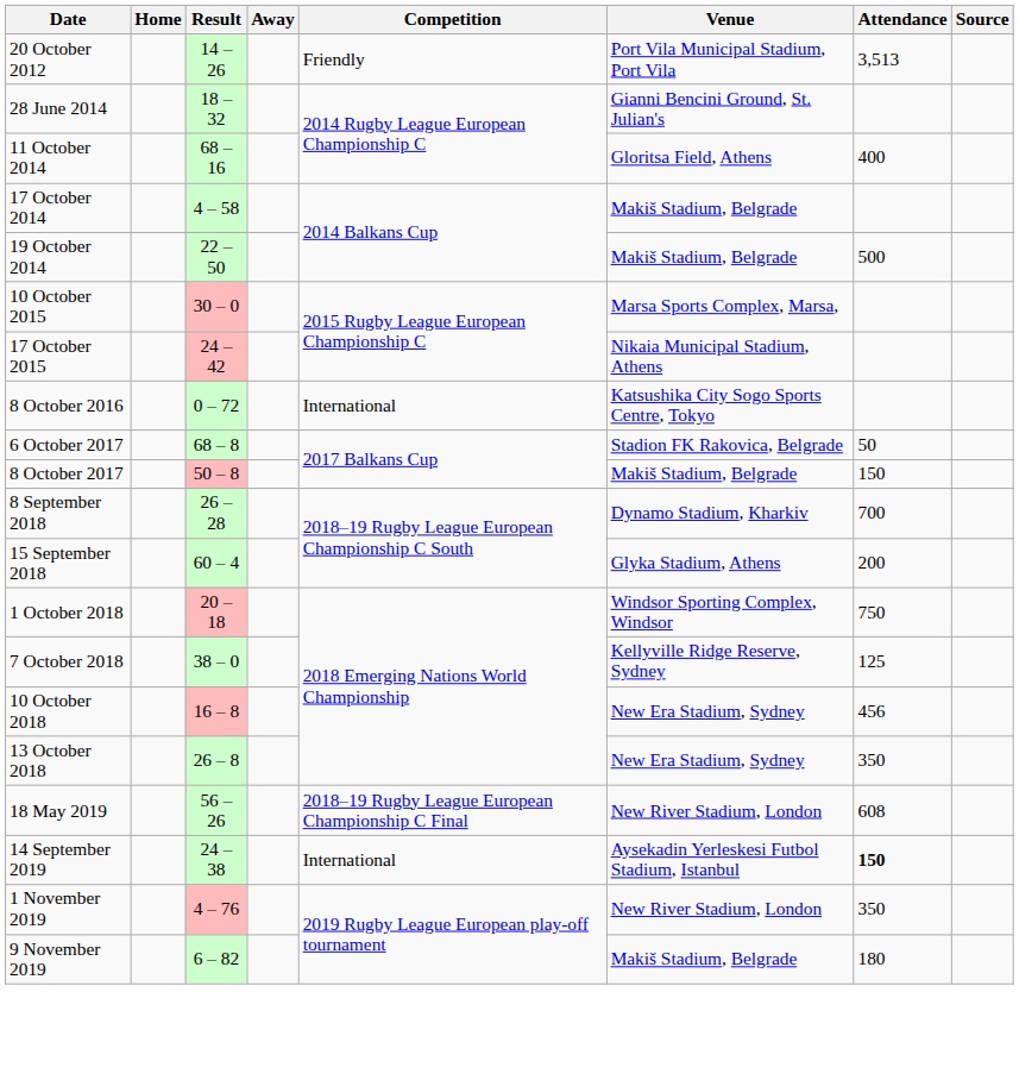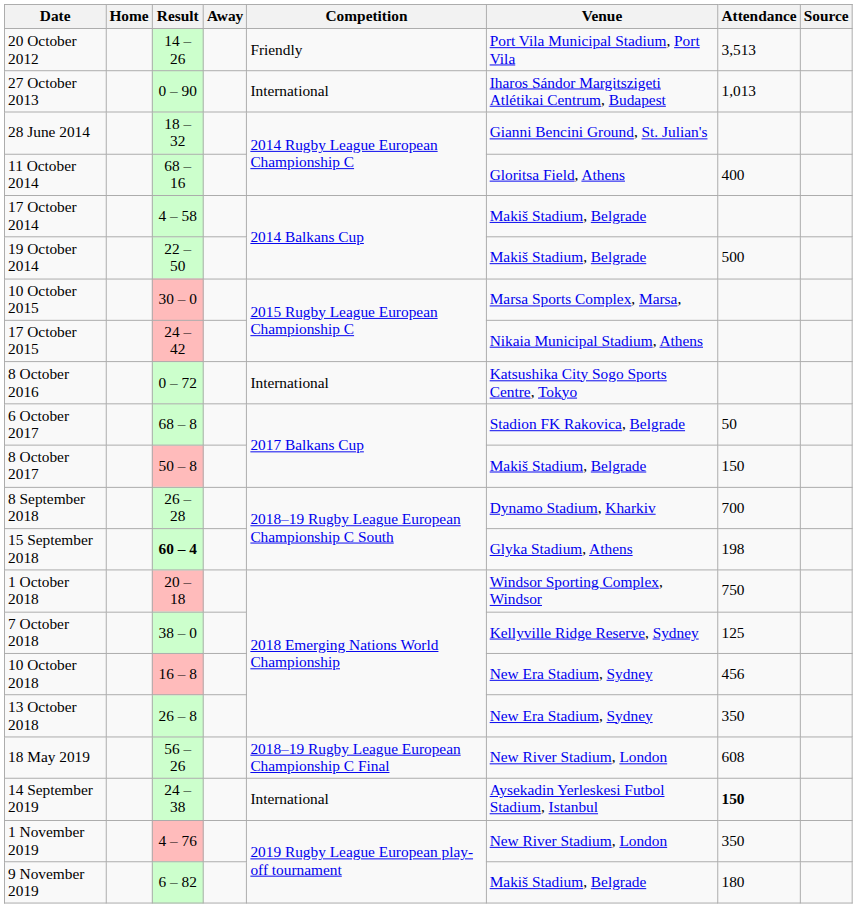+ row: 27 October 2013 | 0 – 90 | International | Iharos Sándor Margitszigeti Atlétikai Centrum, Budapest | 1,013
15 September 2018 | Result: normal -> bold
15 September 2018 | Attendance: 200 -> 198
